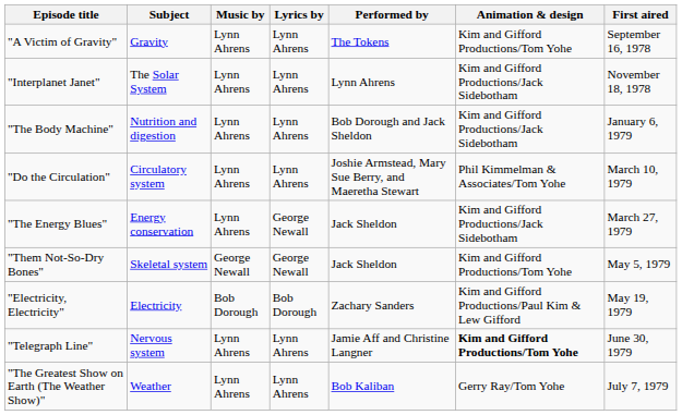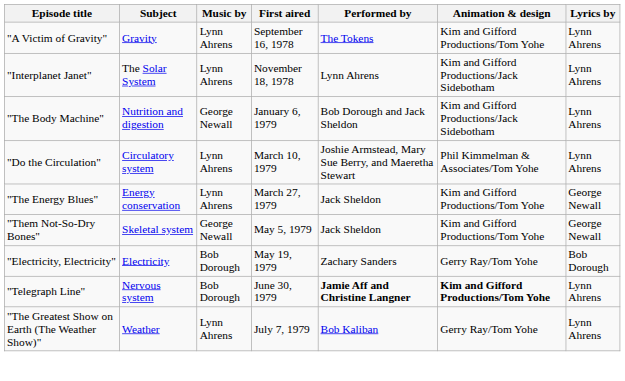columns swapped: Lyrics by <-> First aired
"The Body Machine" | Music by: Lynn Ahrens -> George Newall
"The Energy Blues" | Animation & design: Kim and Gifford Productions/Jack Sidebotham -> Kim and Gifford Productions/Tom Yohe
"Electricity, Electricity" | Animation & design: Kim and Gifford Productions/Paul Kim & Lew Gifford -> Gerry Ray/Tom Yohe
"Telegraph Line" | Music by: Lynn Ahrens -> Bob Dorough
"Telegraph Line" | Performed by: normal -> bold
